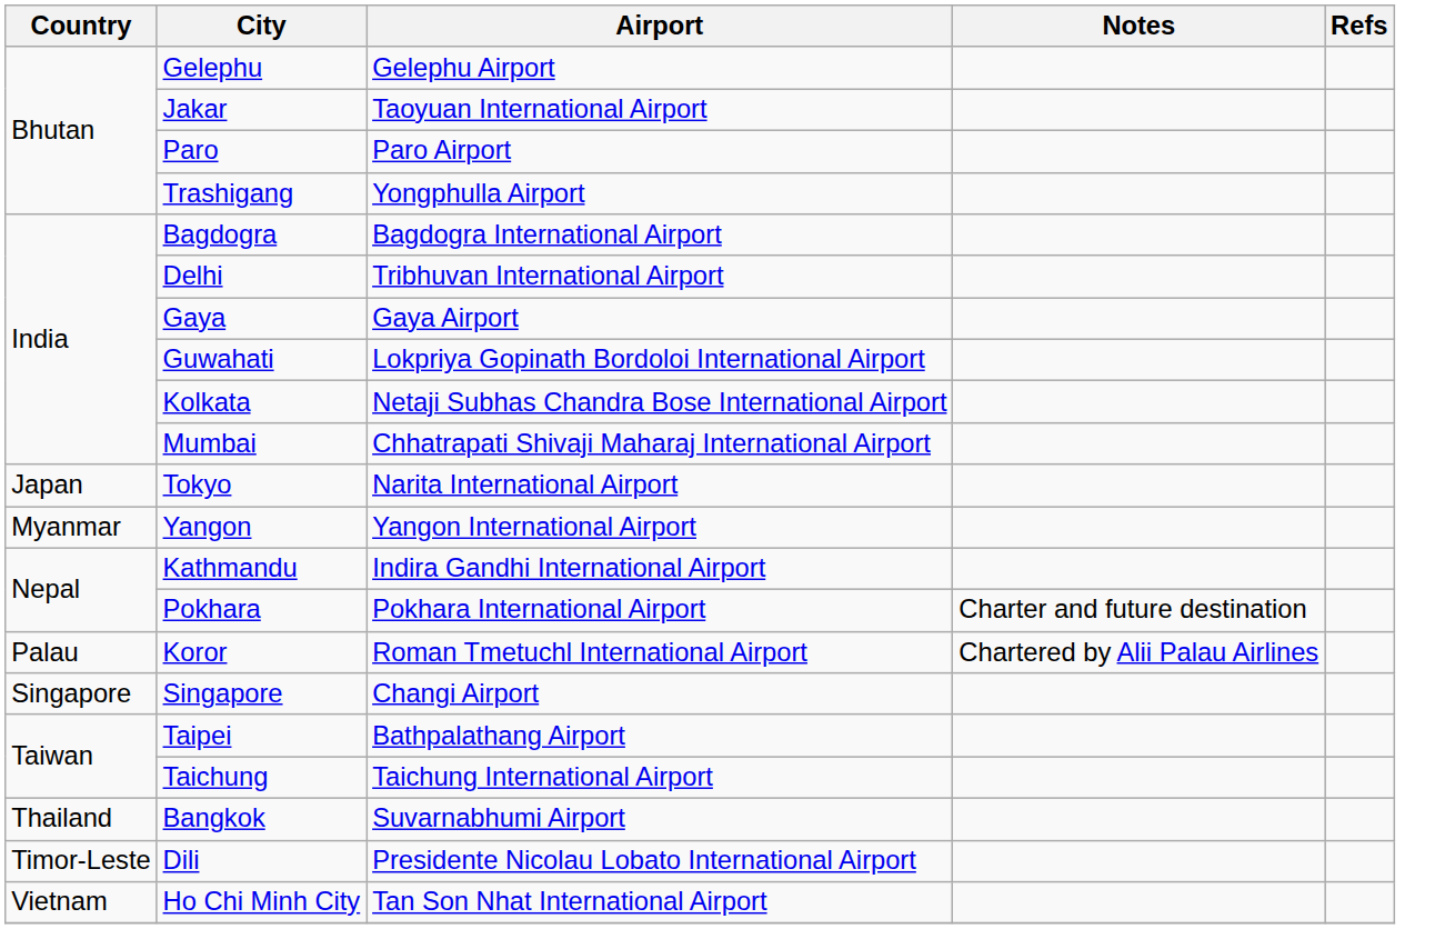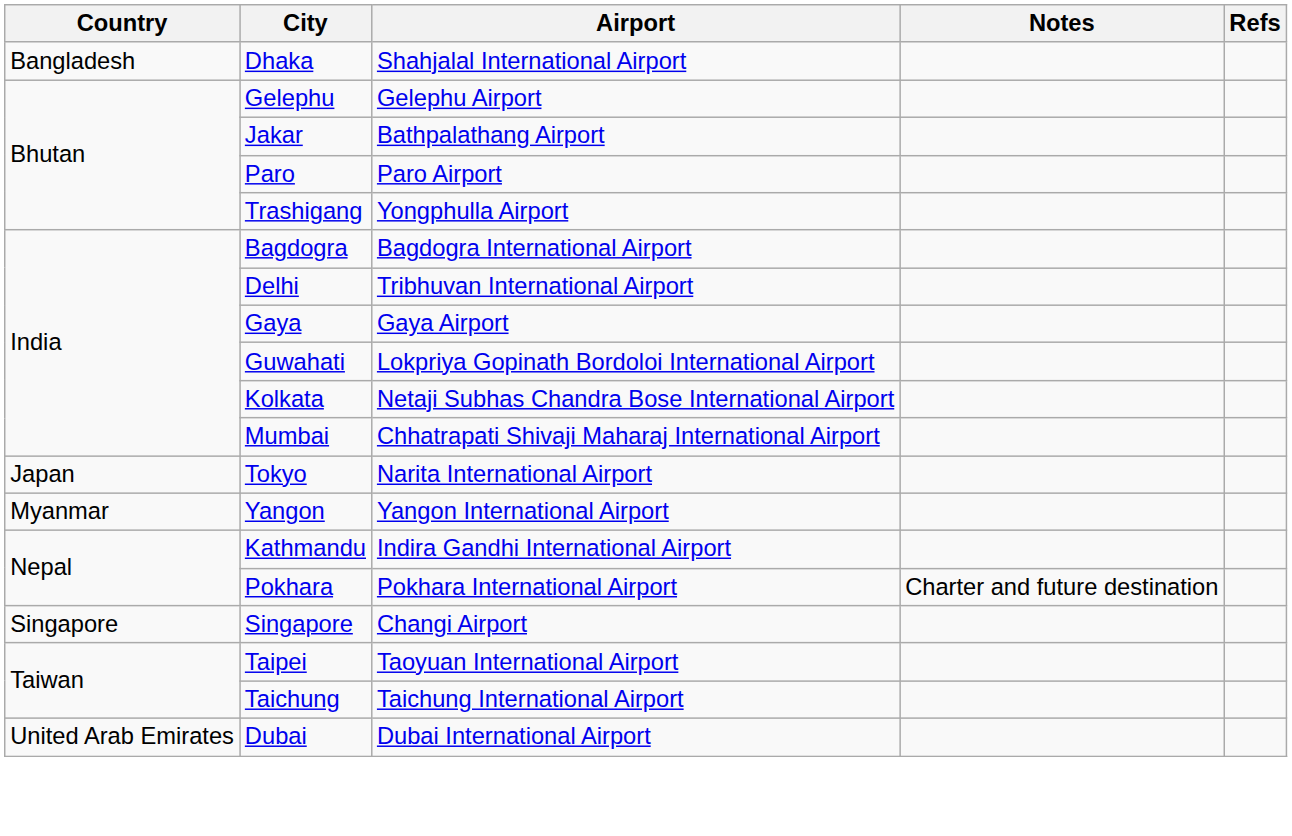+ row: Bangladesh | Dhaka | Shahjalal International Airport
Jakar | Airport: Taoyuan International Airport -> Bathpalathang Airport
- row: Palau | Koror | Roman Tmetuchl International Airport | Chartered by Alii Palau Airlines
Taipei | Airport: Bathpalathang Airport -> Taoyuan International Airport
- row: Thailand | Bangkok | Suvarnabhumi Airport
- row: Timor-Leste | Dili | Presidente Nicolau Lobato International Airport
+ row: United Arab Emirates | Dubai | Dubai International Airport
- row: Vietnam | Ho Chi Minh City | Tan Son Nhat International Airport
